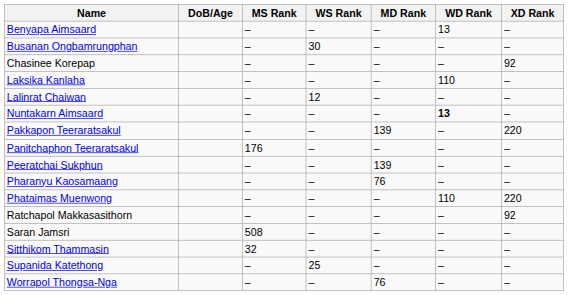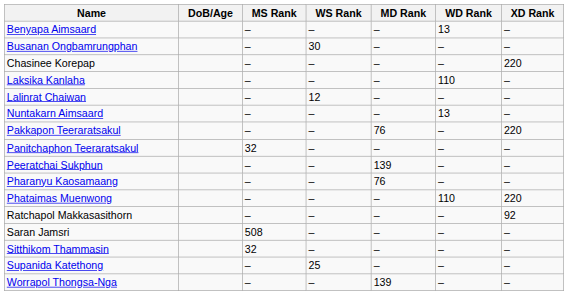Chasinee Korepap | XD Rank: 92 -> 220
Nuntakarn Aimsaard | WD Rank: bold -> normal
Pakkapon Teeraratsakul | MD Rank: 139 -> 76
Panitchaphon Teeraratsakul | MS Rank: 176 -> 32
Worrapol Thongsa-Nga | MD Rank: 76 -> 139
